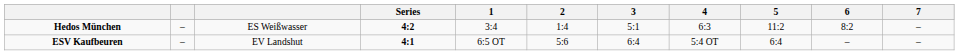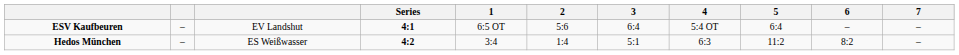rows swapped: Hedos München <-> ESV Kaufbeuren
